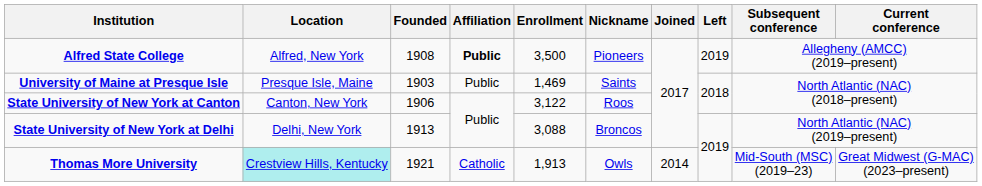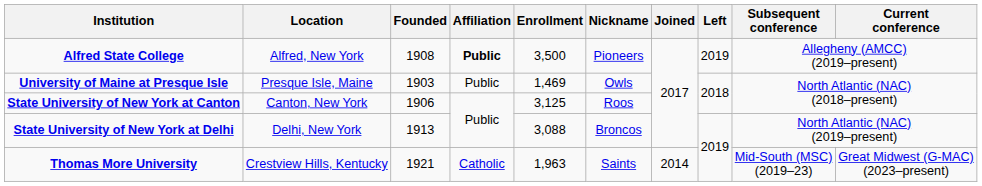University of Maine at Presque Isle | Nickname: Saints -> Owls
State University of New York at Canton | Enrollment: 3,122 -> 3,125
Thomas More University | Location: paleturquoise background -> no background
Thomas More University | Enrollment: 1,913 -> 1,963
Thomas More University | Nickname: Owls -> Saints
